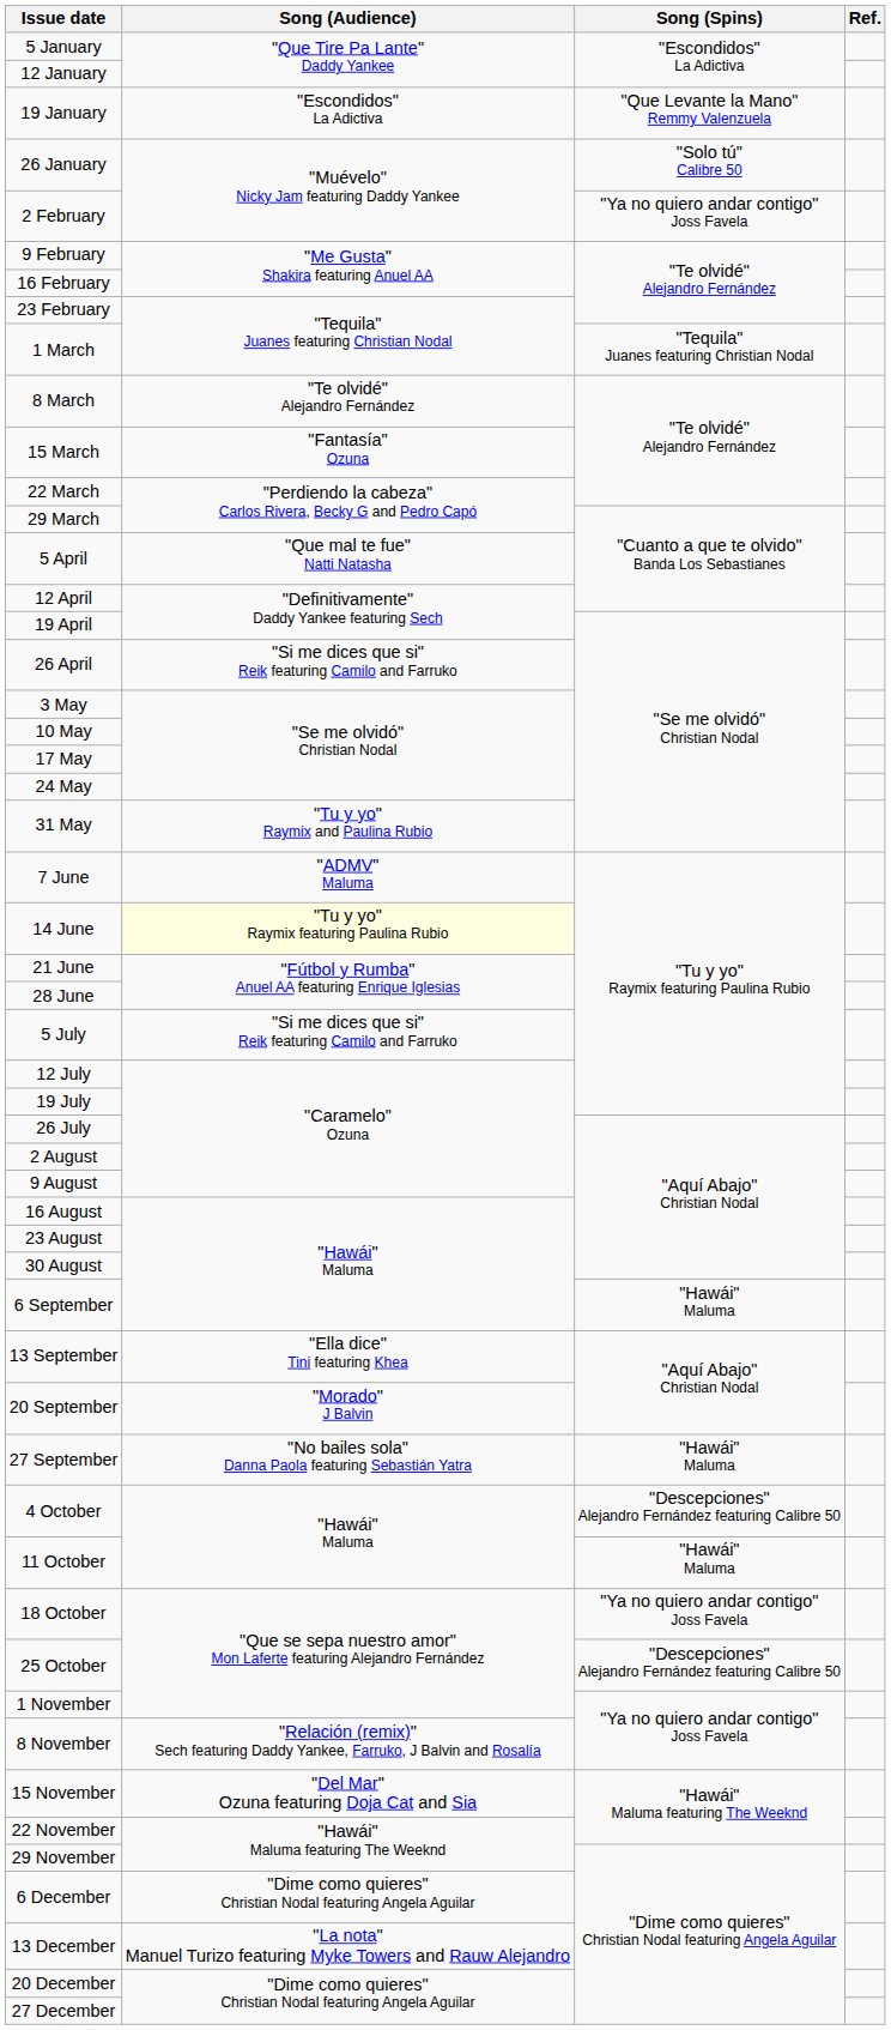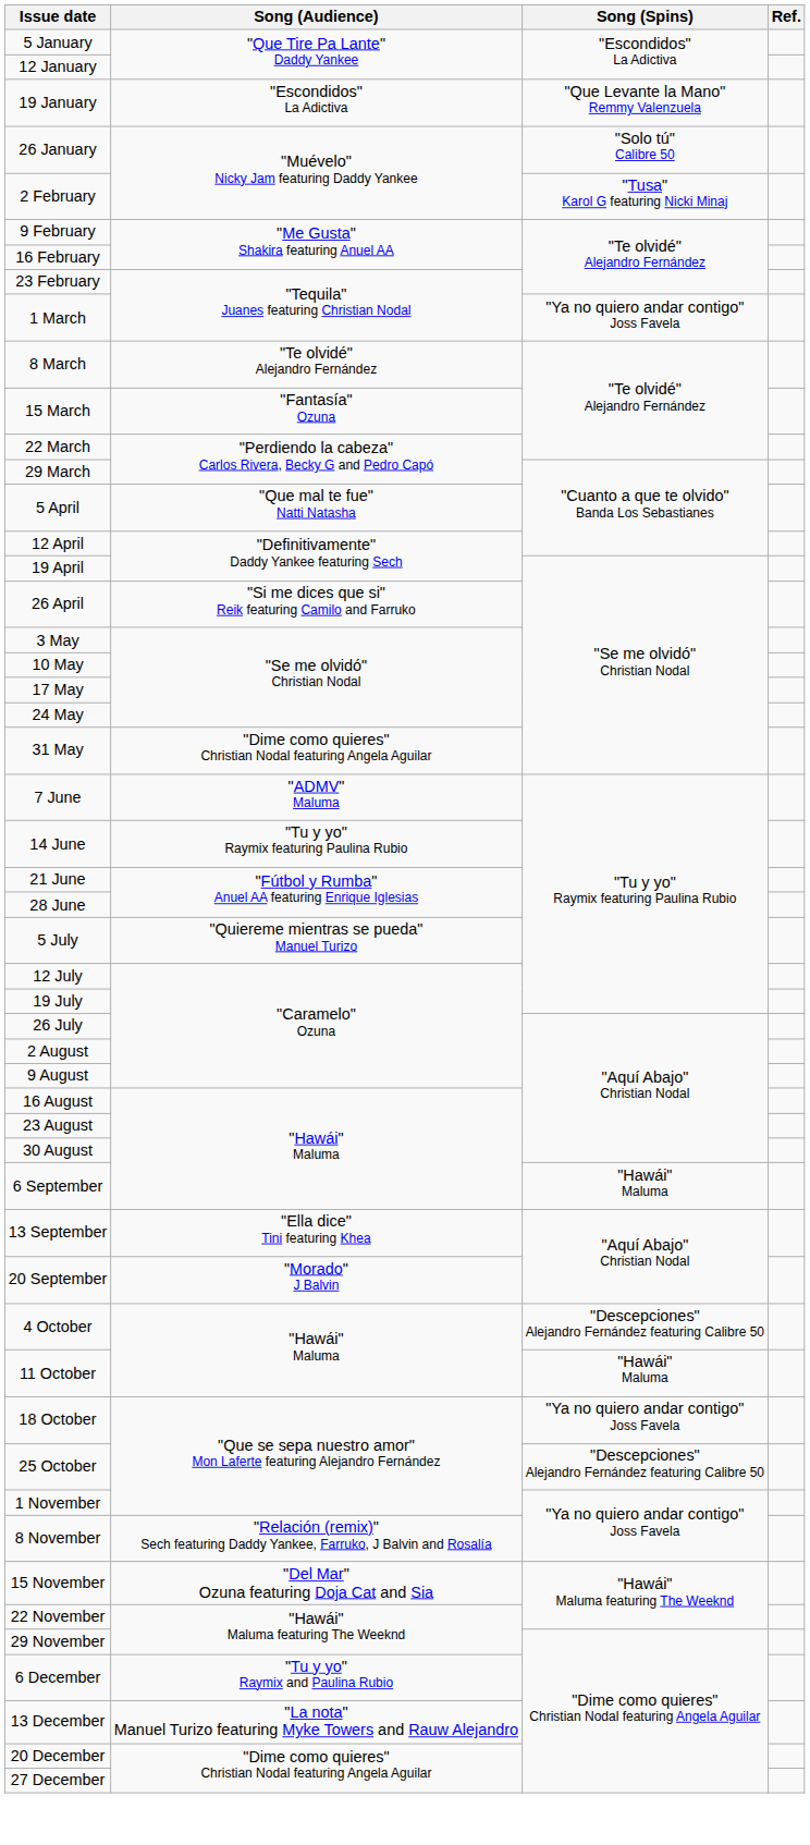2 February | Song (Spins): "Ya no quiero andar contigo" Joss Favela -> "Tusa" Karol G featuring Nicki Minaj
1 March | Song (Spins): "Tequila" Juanes featuring Christian Nodal -> "Ya no quiero andar contigo" Joss Favela
31 May | Song (Audience): "Tu y yo" Raymix and Paulina Rubio -> "Dime como quieres" Christian Nodal featuring Angela Aguilar
14 June | Song (Audience): lightyellow background -> no background
5 July | Song (Audience): "Si me dices que si" Reik featuring Camilo and Farruko -> "Quiereme mientras se pueda" Manuel Turizo
- row: 27 September | "No bailes sola" Danna Paola featuring Sebastián Yatra | "Hawái" Maluma
6 December | Song (Audience): "Dime como quieres" Christian Nodal featuring Angela Aguilar -> "Tu y yo" Raymix and Paulina Rubio
